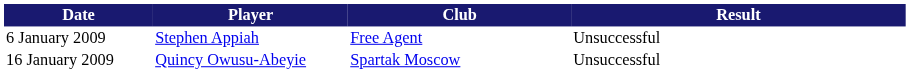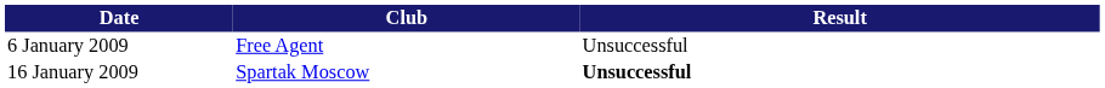- column: Player | Stephen Appiah | Quincy Owusu-Abeyie
16 January 2009 | Result: normal -> bold
